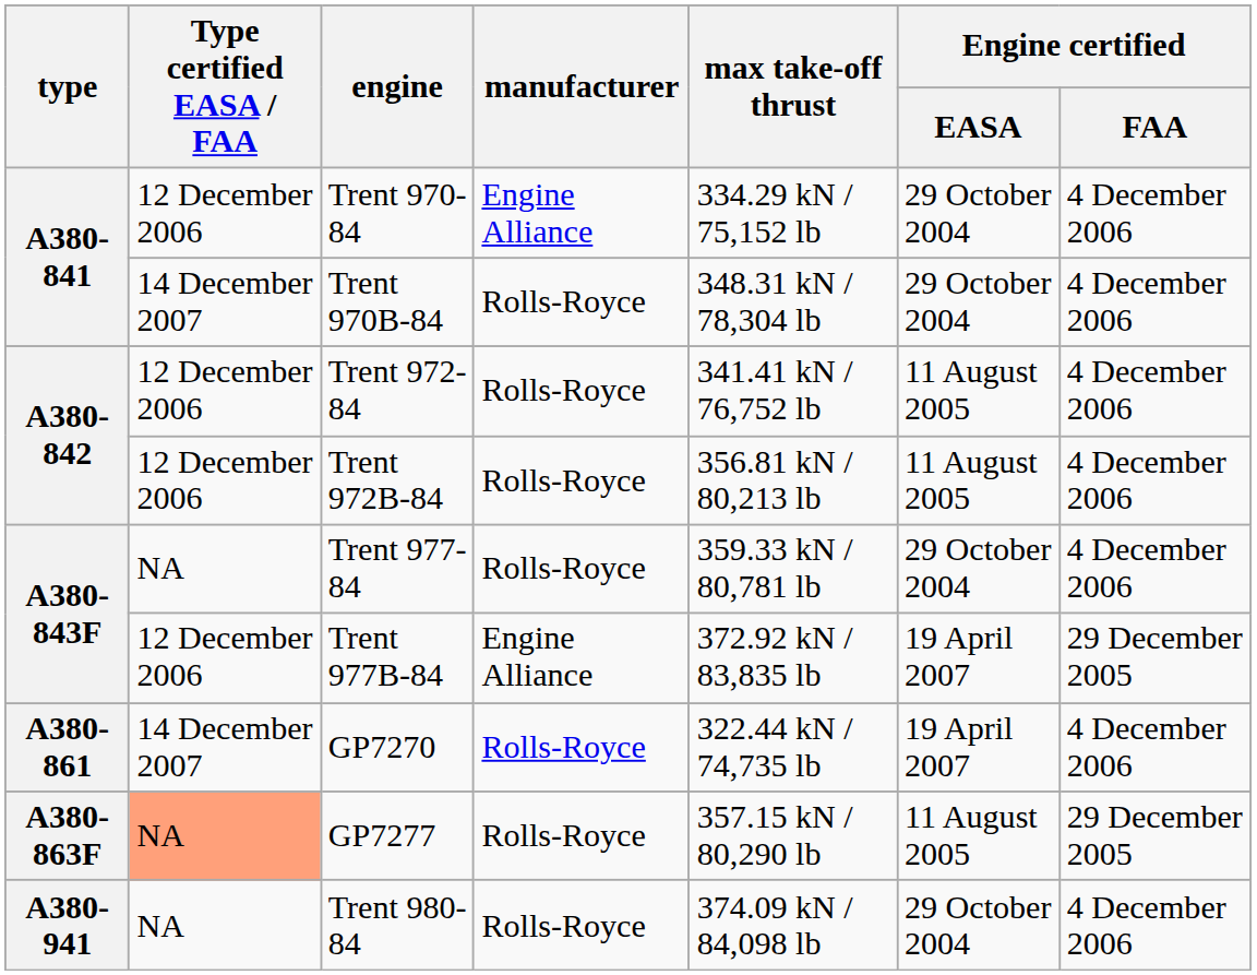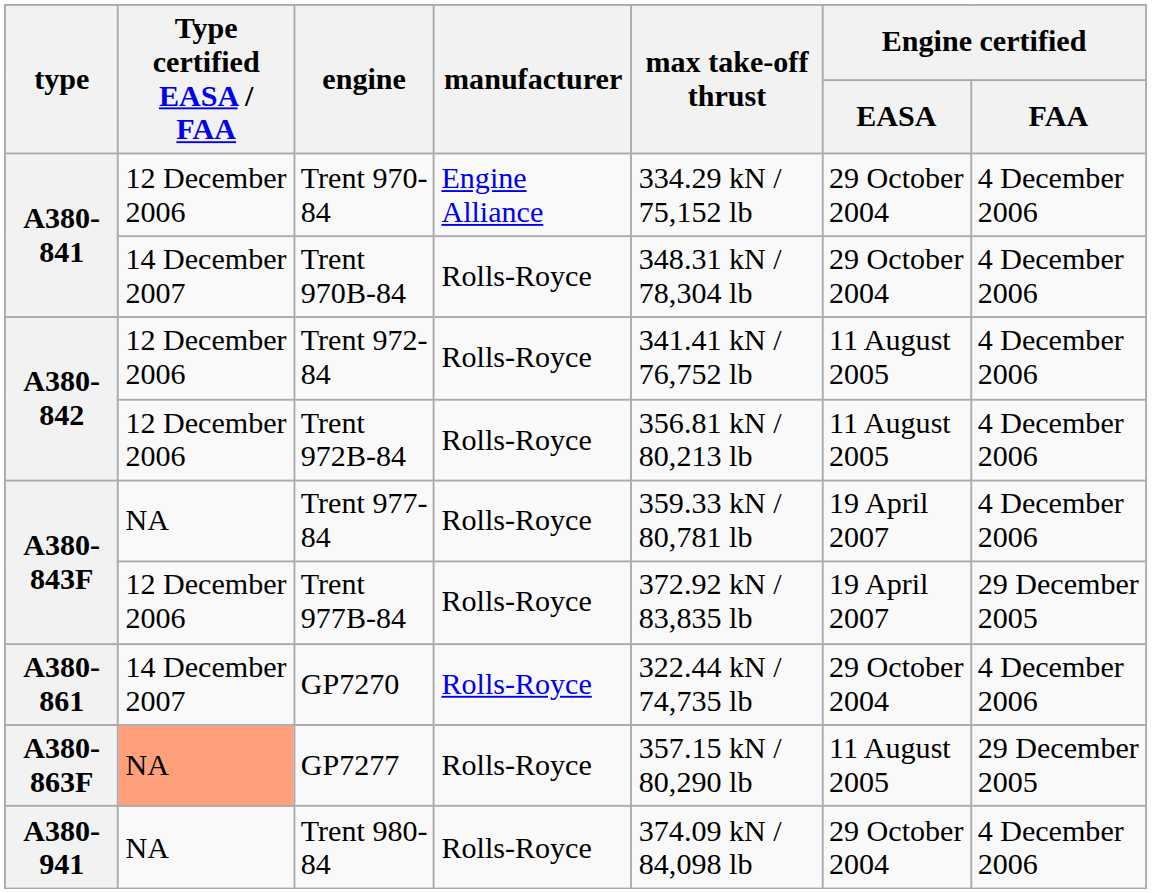Trent 977-84 | Engine certified / EASA: 29 October 2004 -> 19 April 2007
Trent 977B-84 | manufacturer: Engine Alliance -> Rolls-Royce
GP7270 | Engine certified / EASA: 19 April 2007 -> 29 October 2004
